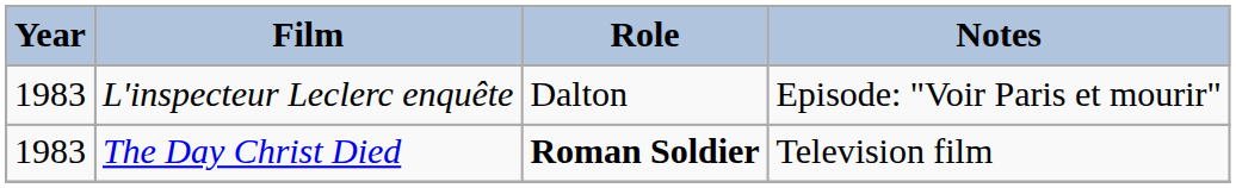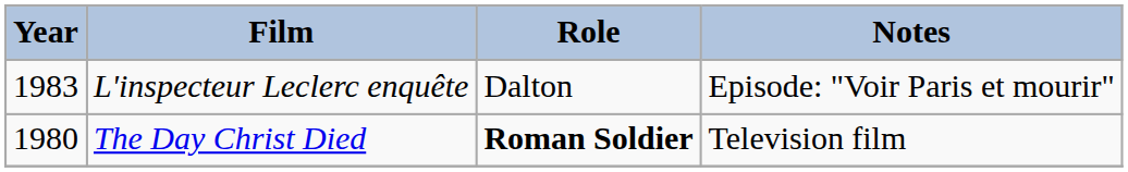The Day Christ Died | Year: 1983 -> 1980
